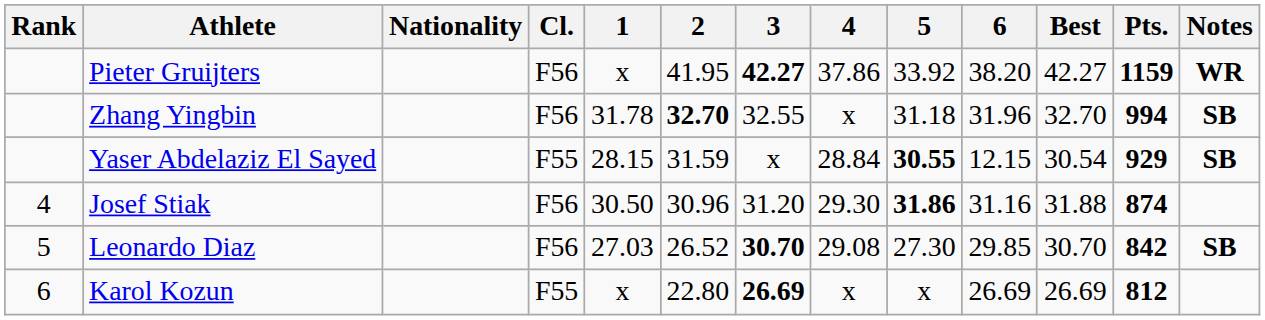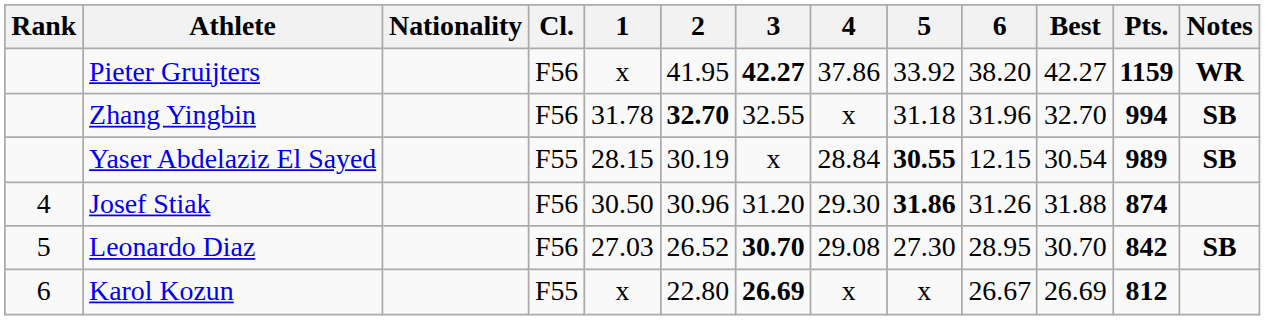Yaser Abdelaziz El Sayed | 2: 31.59 -> 30.19
Yaser Abdelaziz El Sayed | Pts.: 929 -> 989
Josef Stiak | 6: 31.16 -> 31.26
Leonardo Diaz | 6: 29.85 -> 28.95
Karol Kozun | 6: 26.69 -> 26.67
